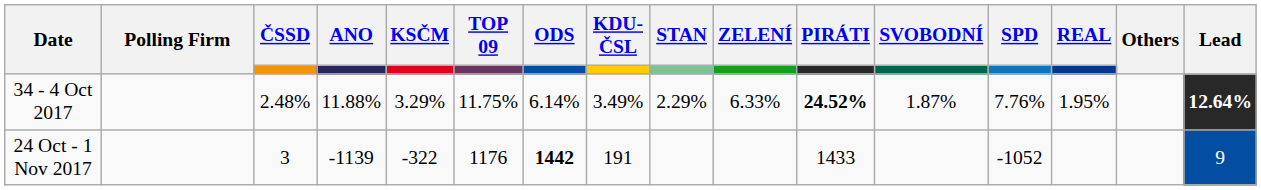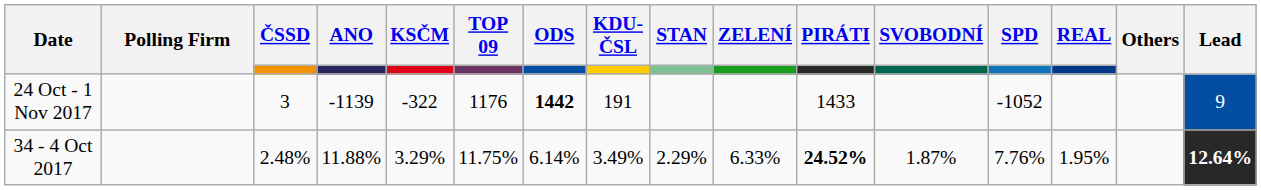rows swapped: 24 Oct - 1 Nov 2017 <-> 34 - 4 Oct 2017
